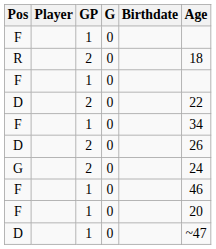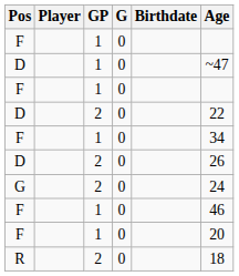rows swapped: R <-> D / 1
